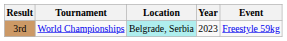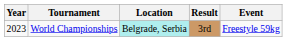columns swapped: Year <-> Result
